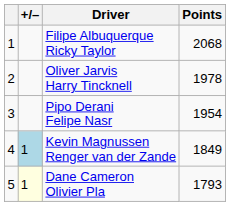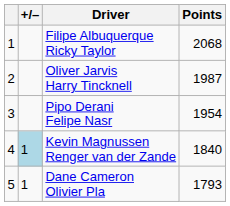Oliver Jarvis Harry Tincknell | Points: 1978 -> 1987
Kevin Magnussen Renger van der Zande | Points: 1849 -> 1840
Dane Cameron Olivier Pla | +/–: lightyellow background -> no background
